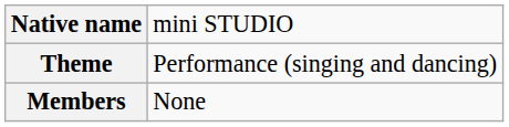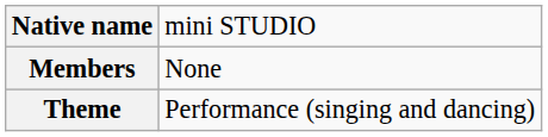rows swapped: Theme <-> Members
